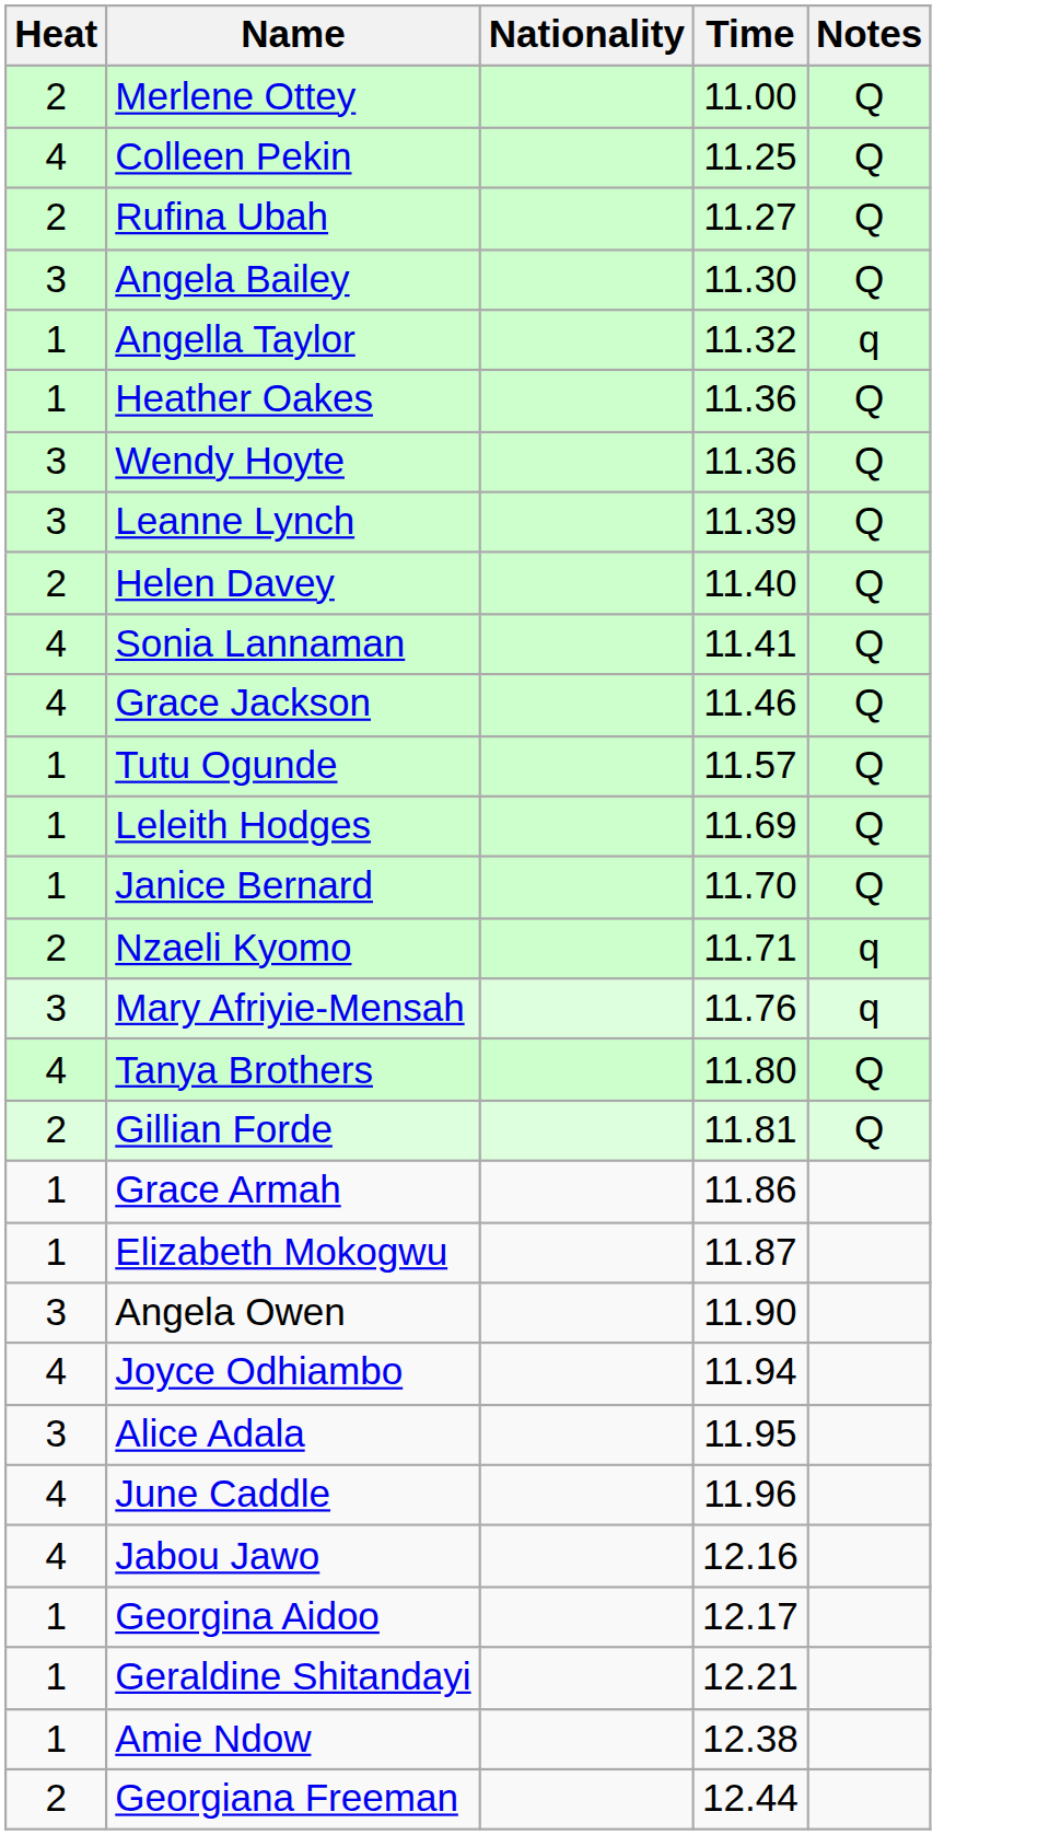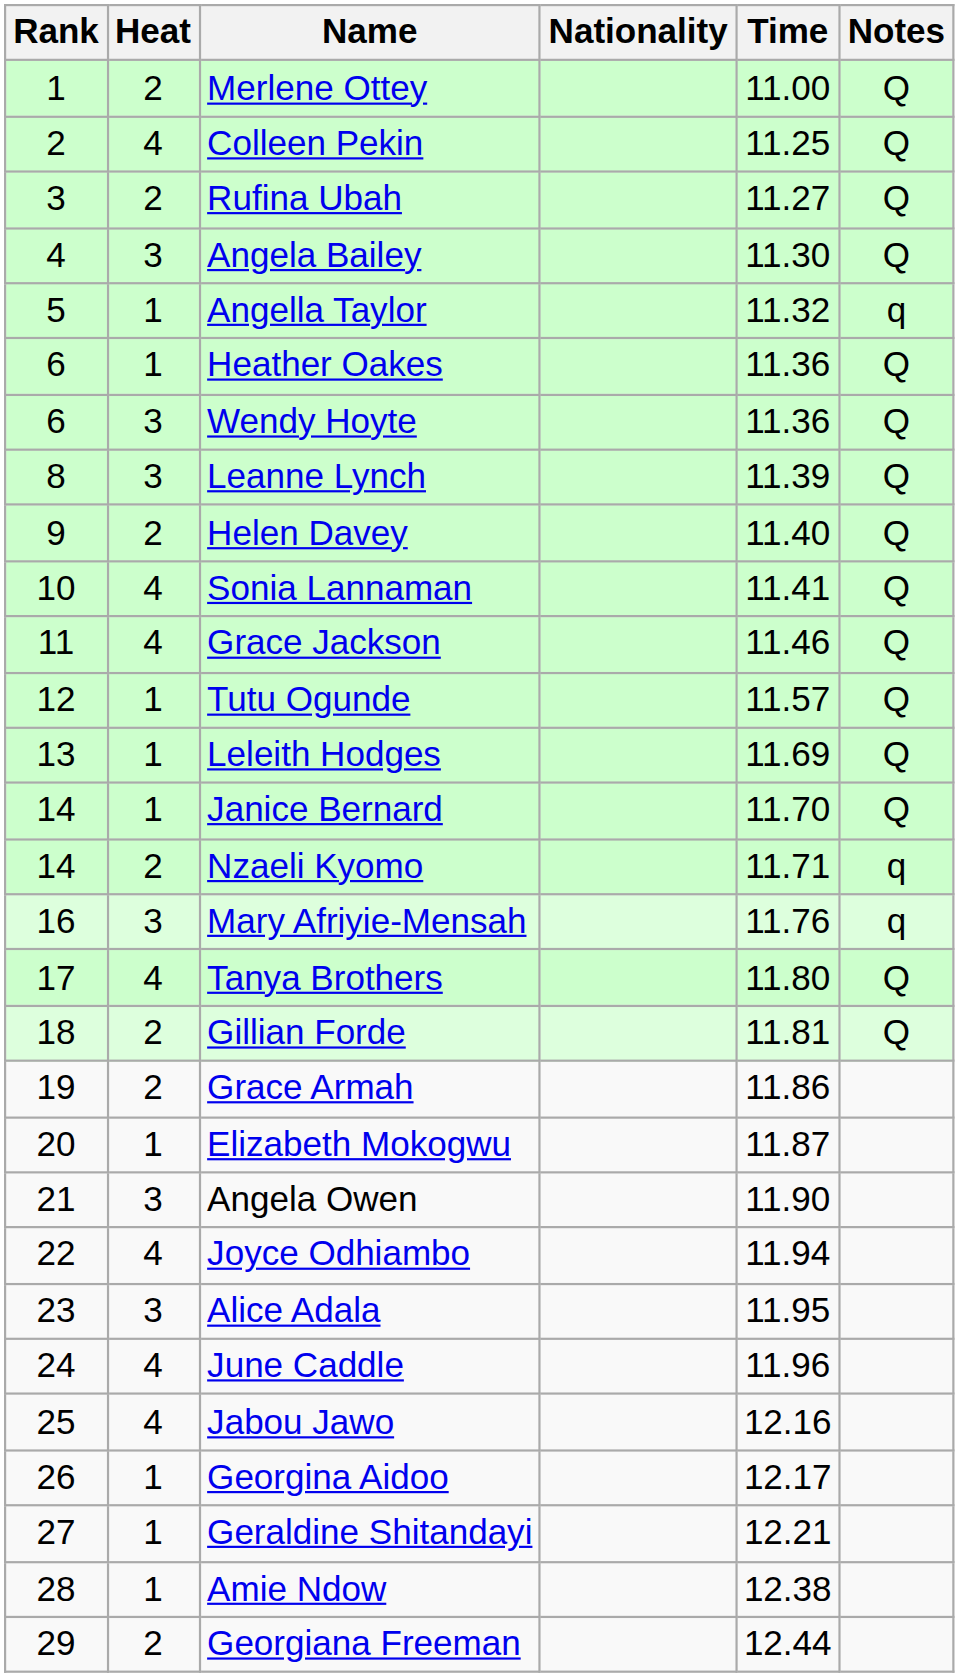+ column: Rank | 1 | 2 | 3 | 4 | 5 | 6 | 6 | 8 | 9 | 10 | 11 | 12 | 13 | 14 | 14 | 16 | 17 | 18 | 19 | 20 | 21 | 22 | 23 | 24 | 25 | 26 | 27 | 28 | 29
Grace Armah | Heat: 1 -> 2
